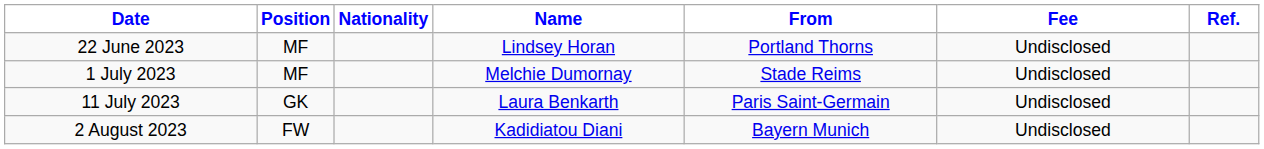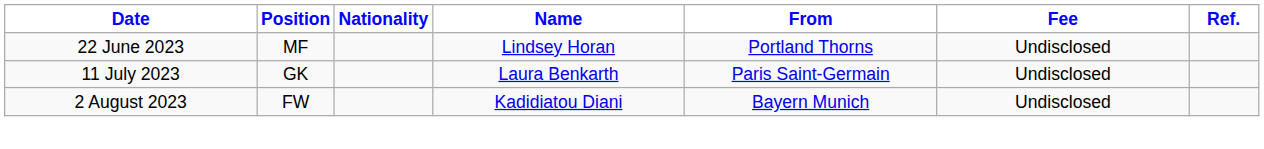- row: 1 July 2023 | MF | Melchie Dumornay | Stade Reims | Undisclosed
